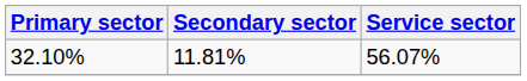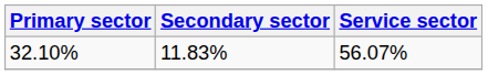32.10% | Secondary sector: 11.81% -> 11.83%
